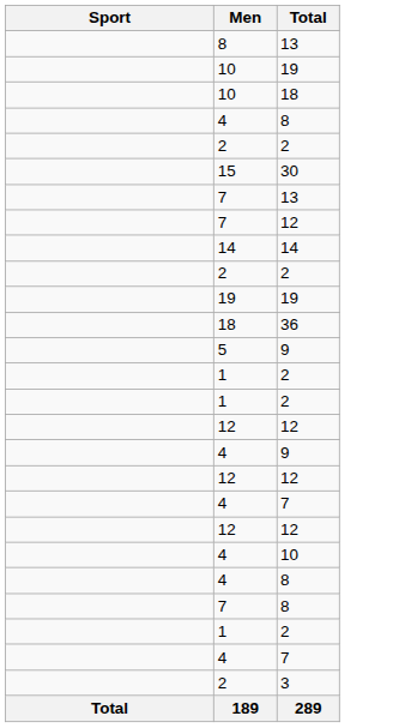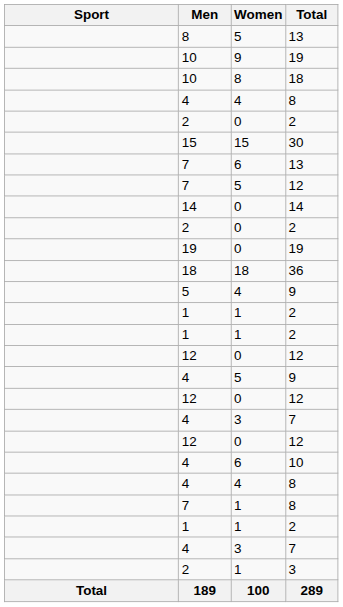+ column: Women | 5 | 9 | 8 | 4 | 0 | 15 | 6 | 5 | 0 | 0 | 0 | 18 | 4 | 1 | 1 | 0 | 5 | 0 | 3 | 0 | 6 | 4 | 1 | 1 | 3 | 1 | 100
